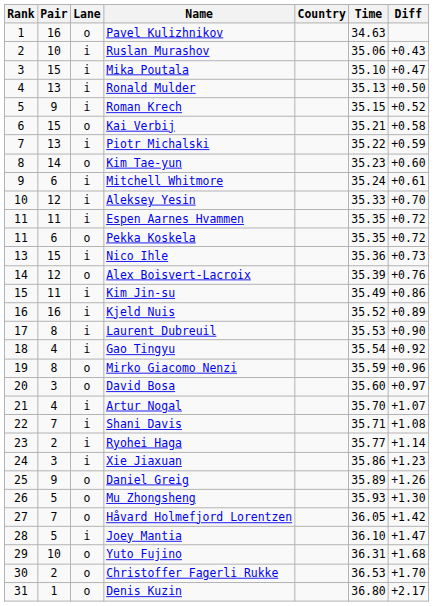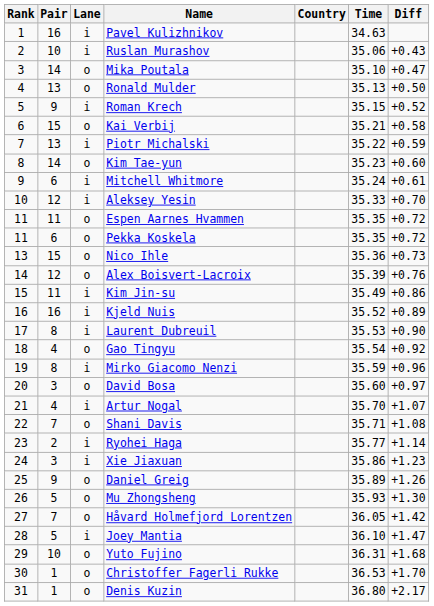Pavel Kulizhnikov | Lane: o -> i
Mika Poutala | Pair: 15 -> 14
Mika Poutala | Lane: i -> o
Ronald Mulder | Lane: i -> o
Espen Aarnes Hvammen | Lane: i -> o
Nico Ihle | Lane: i -> o
Gao Tingyu | Lane: i -> o
Mirko Giacomo Nenzi | Lane: o -> i
Shani Davis | Lane: i -> o
Christoffer Fagerli Rukke | Pair: 2 -> 1
